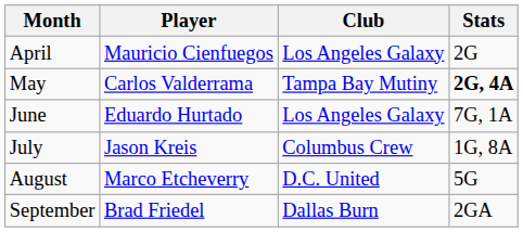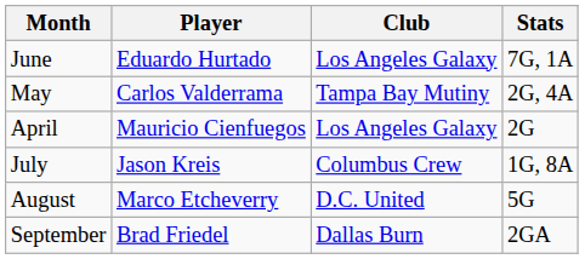rows swapped: April <-> June
May | Stats: bold -> normal
